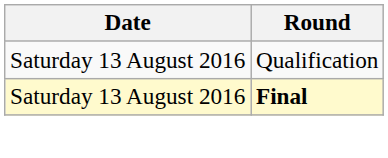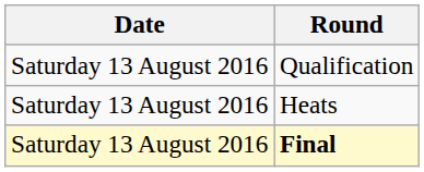+ row: Saturday 13 August 2016 | Heats
